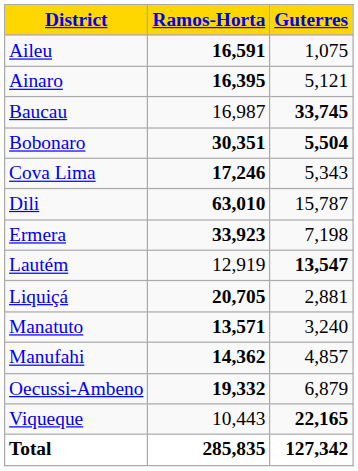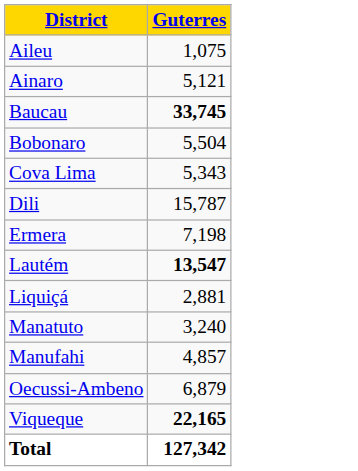- column: Ramos-Horta | 16,591 | 16,395 | 16,987 | 30,351 | 17,246 | 63,010 | 33,923 | 12,919 | 20,705 | 13,571 | 14,362 | 19,332 | 10,443 | 285,835
Bobonaro | Guterres: bold -> normal
